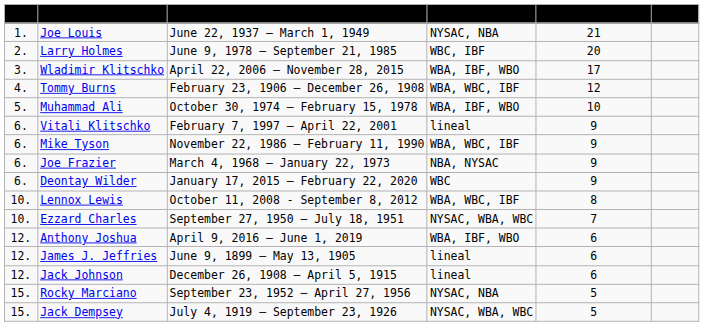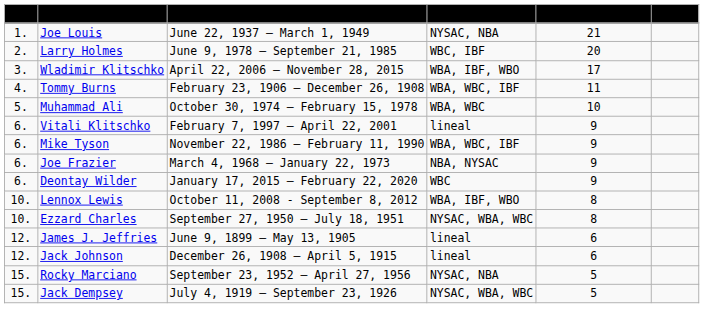Tommy Burns | Beaten opponents: 12 -> 11
Muhammad Ali | Recognition: WBA, IBF, WBO -> WBA, WBC
Lennox Lewis | Recognition: WBA, WBC, IBF -> WBA, IBF, WBO
Ezzard Charles | Beaten opponents: 7 -> 8
- row: 12. | Anthony Joshua | April 9, 2016 – June 1, 2019 | WBA, IBF, WBO | 6
